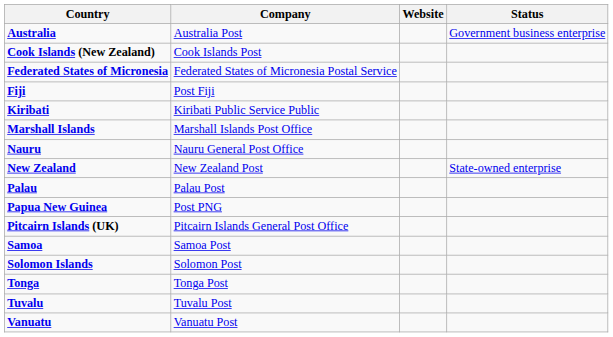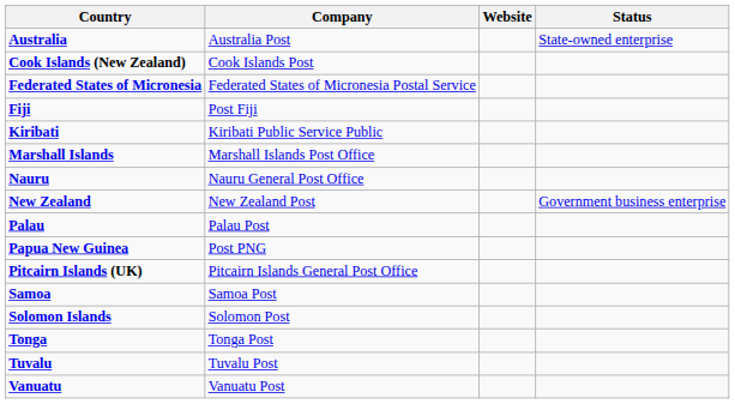Australia | Status: Government business enterprise -> State-owned enterprise
New Zealand | Status: State-owned enterprise -> Government business enterprise
